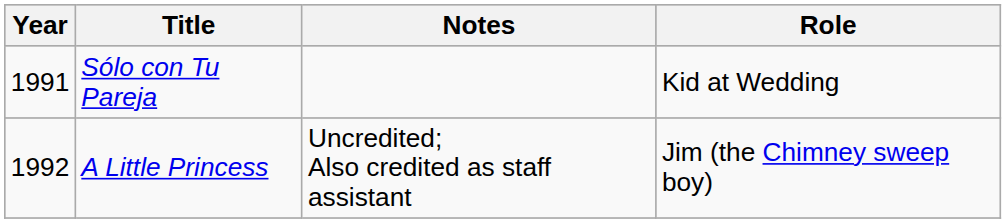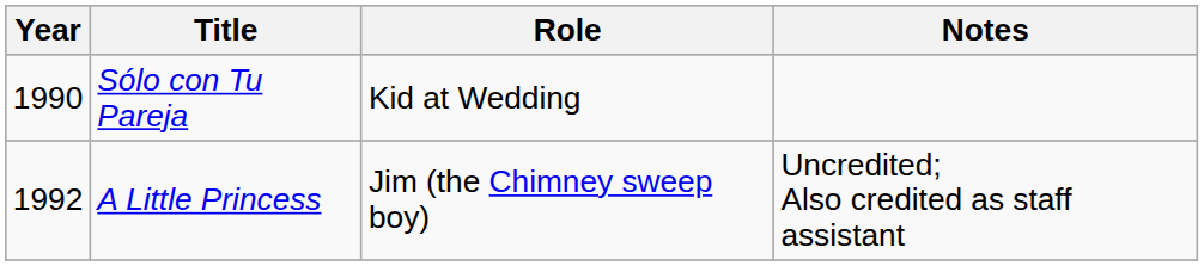columns swapped: Role <-> Notes
Sólo con Tu Pareja | Year: 1991 -> 1990
